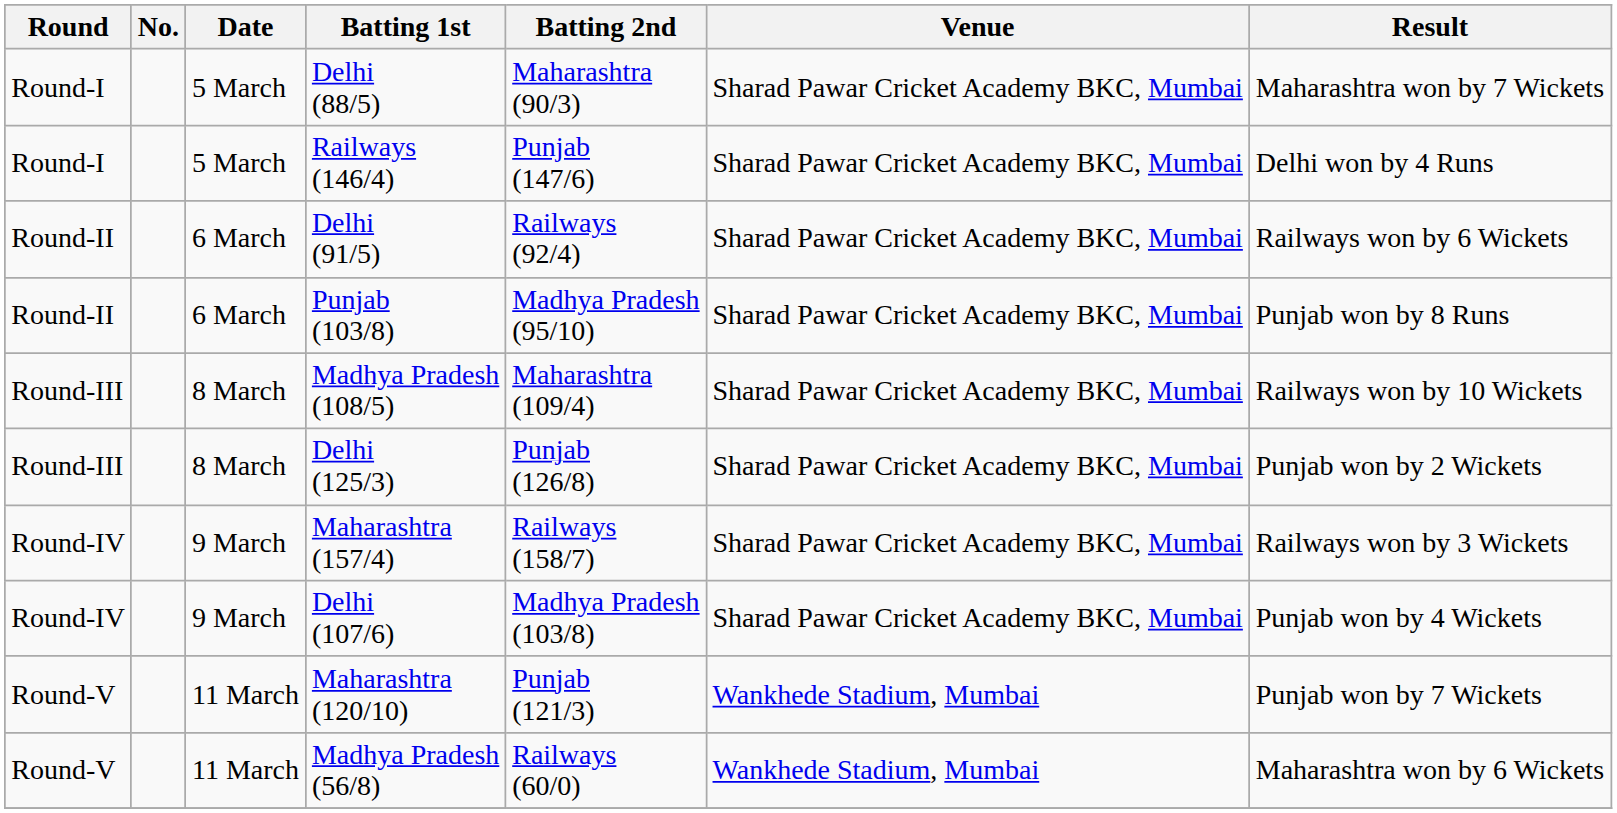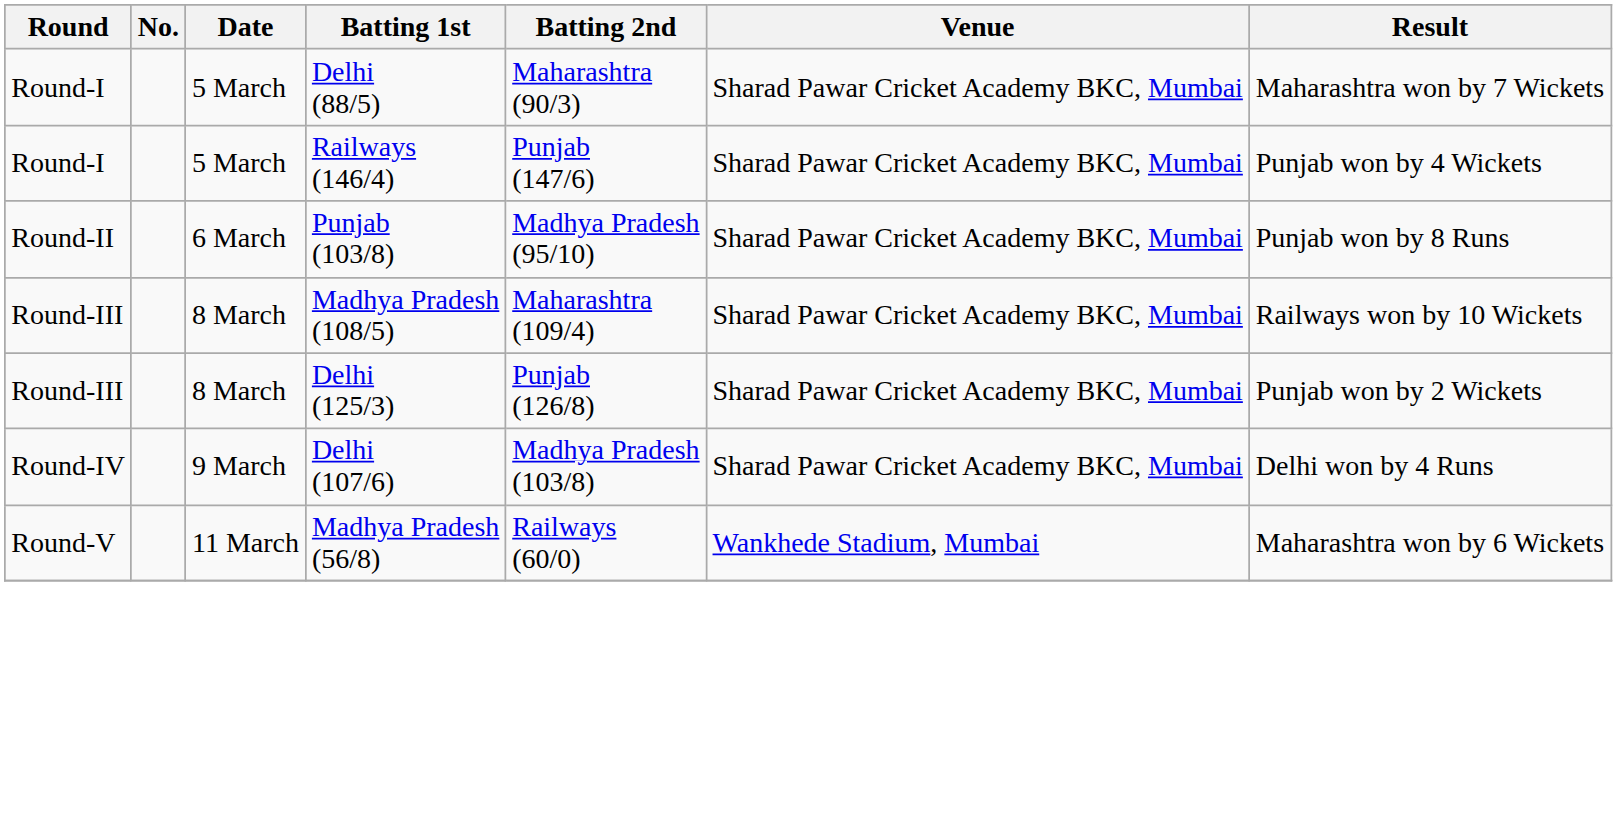Railways (146/4) | Result: Delhi won by 4 Runs -> Punjab won by 4 Wickets
- row: Round-II | 6 March | Delhi (91/5) | Railways (92/4) | Sharad Pawar Cricket Academy BKC, Mumbai | Railways won by 6 Wickets
- row: Round-IV | 9 March | Maharashtra (157/4) | Railways (158/7) | Sharad Pawar Cricket Academy BKC, Mumbai | Railways won by 3 Wickets
Delhi (107/6) | Result: Punjab won by 4 Wickets -> Delhi won by 4 Runs
- row: Round-V | 11 March | Maharashtra (120/10) | Punjab (121/3) | Wankhede Stadium, Mumbai | Punjab won by 7 Wickets
